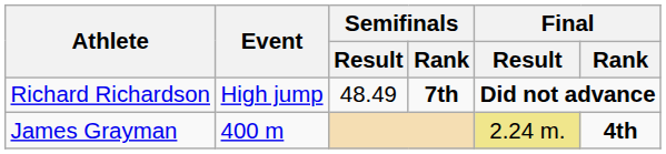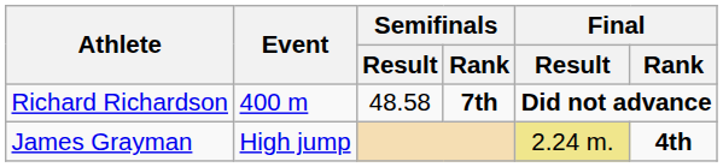Richard Richardson | Event: High jump -> 400 m
Richard Richardson | Semifinals / Result: 48.49 -> 48.58
James Grayman | Event: 400 m -> High jump
